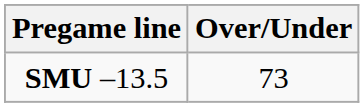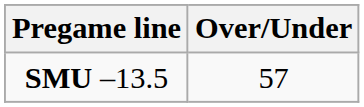SMU –13.5 | Over/Under: 73 -> 57
